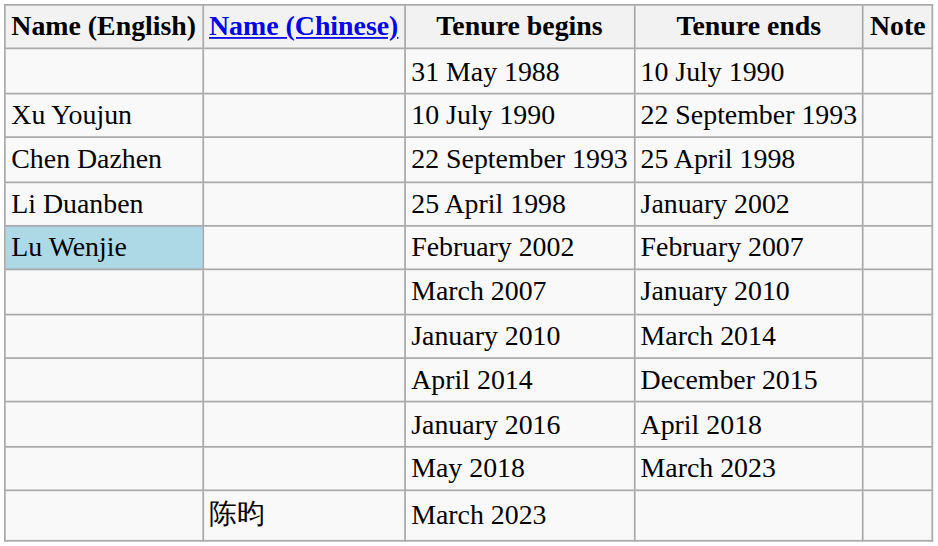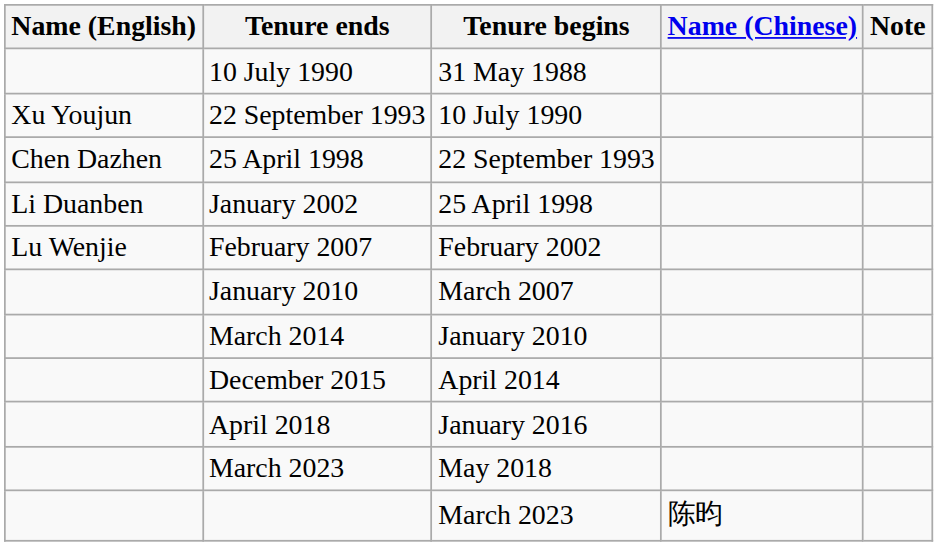columns swapped: Name (Chinese) <-> Tenure ends
February 2002 | Name (English): lightblue background -> no background
